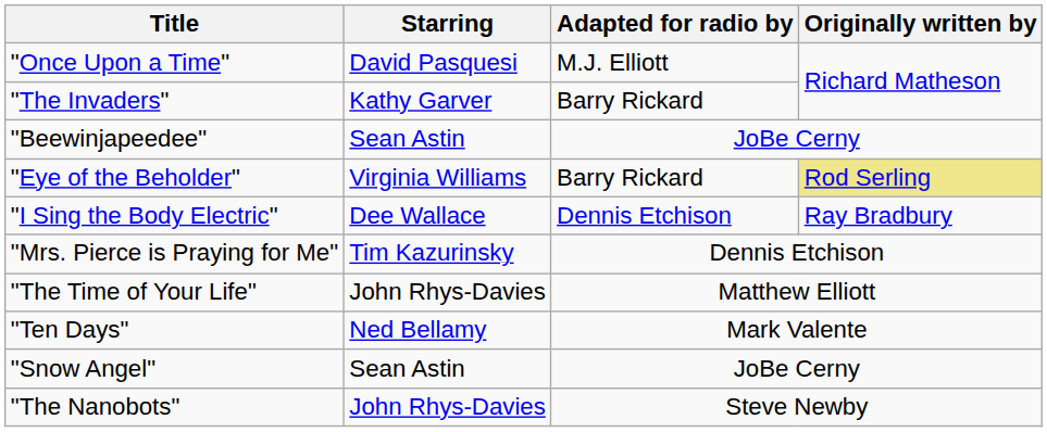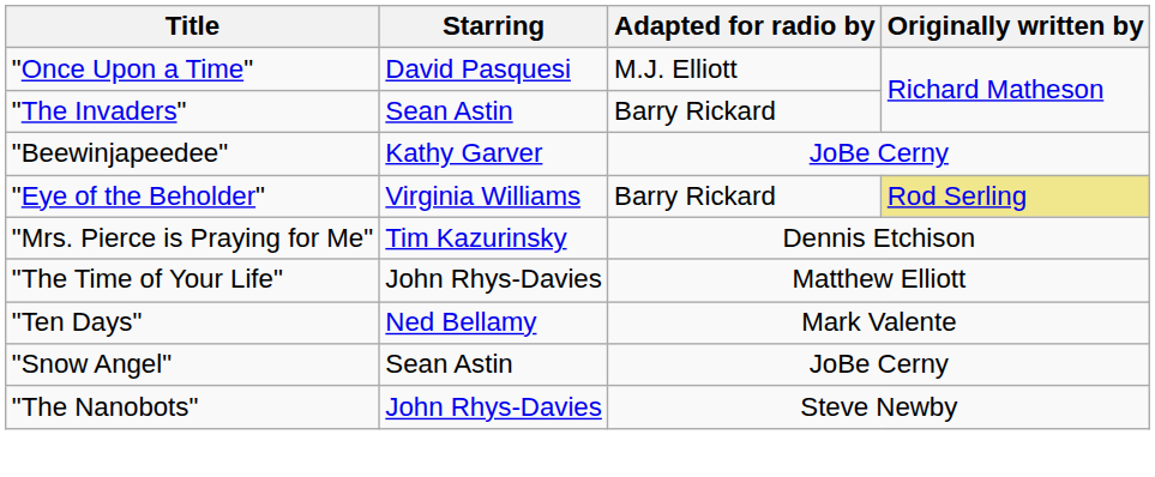"The Invaders" | Starring: Kathy Garver -> Sean Astin
"Beewinjapeedee" | Starring: Sean Astin -> Kathy Garver
- row: "I Sing the Body Electric" | Dee Wallace | Dennis Etchison | Ray Bradbury
